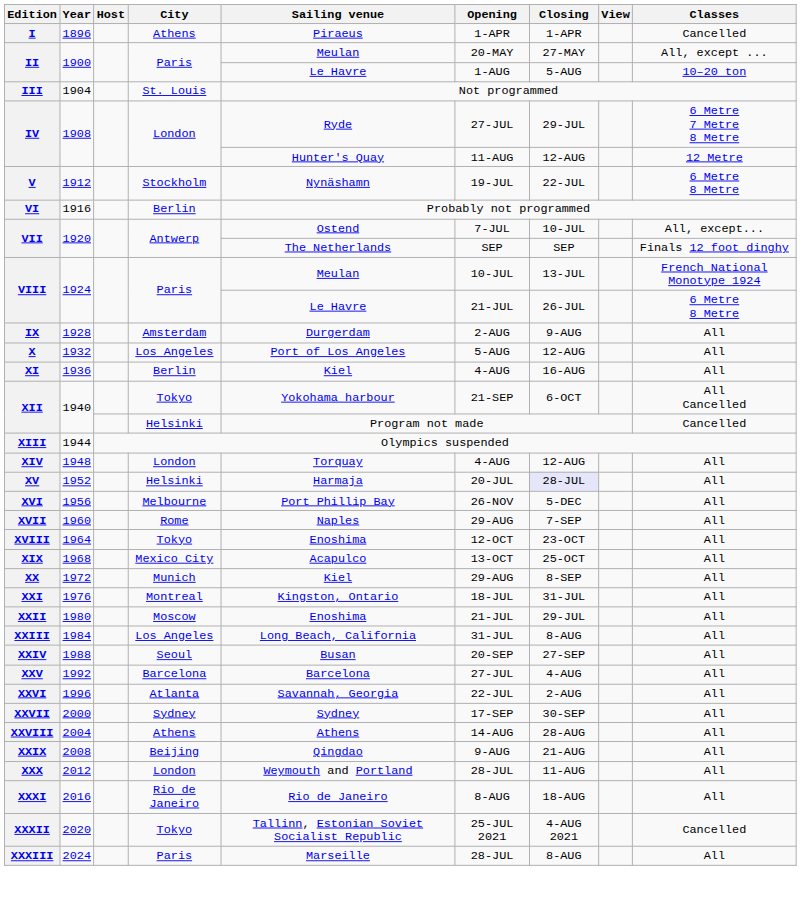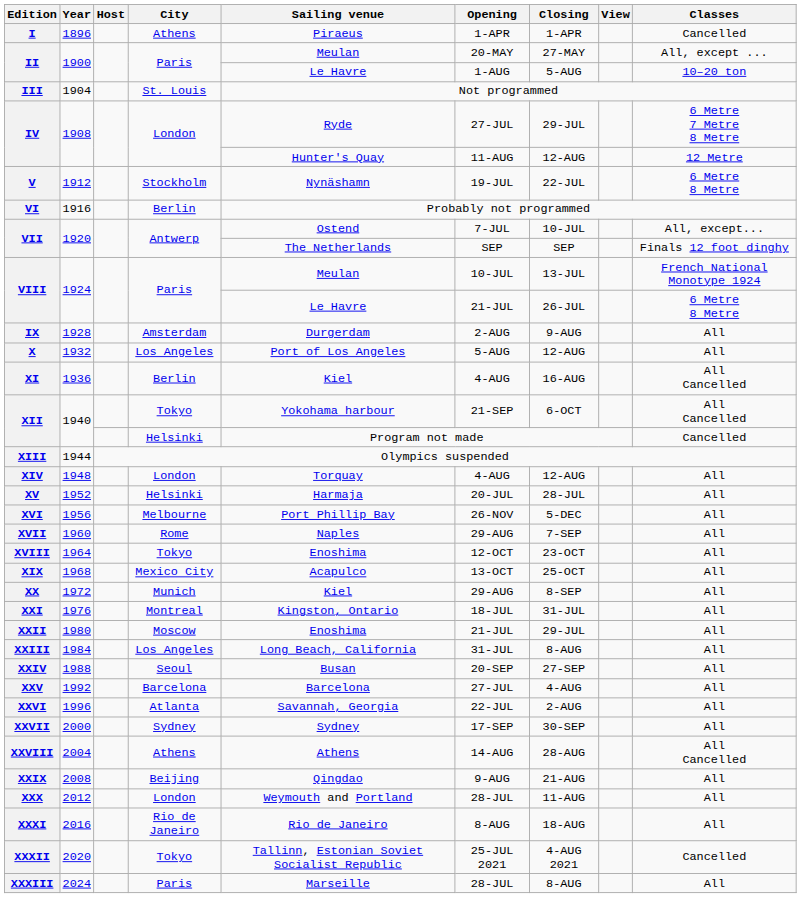XI | Classes: All -> All Cancelled
XV | Closing: lavender background -> no background
XXVIII | Classes: All -> All Cancelled
